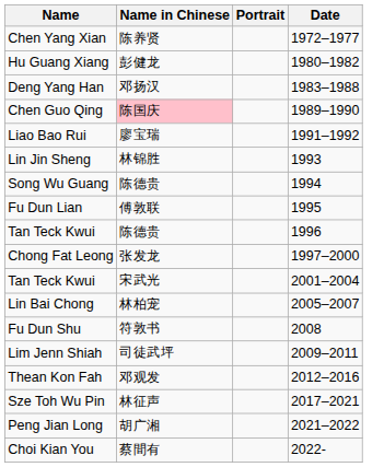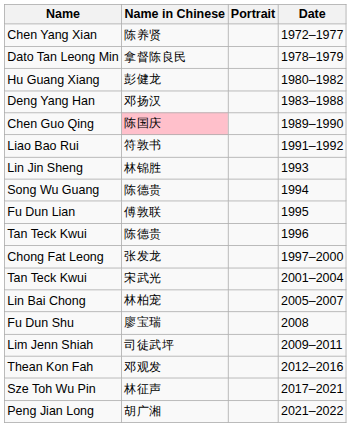+ row: Dato Tan Leong Min | 拿督陈良民 | 1978–1979
Liao Bao Rui | Name in Chinese: 廖宝瑞 -> 符敦书
Fu Dun Shu | Name in Chinese: 符敦书 -> 廖宝瑞
- row: Choi Kian You | 蔡間有 | 2022-
